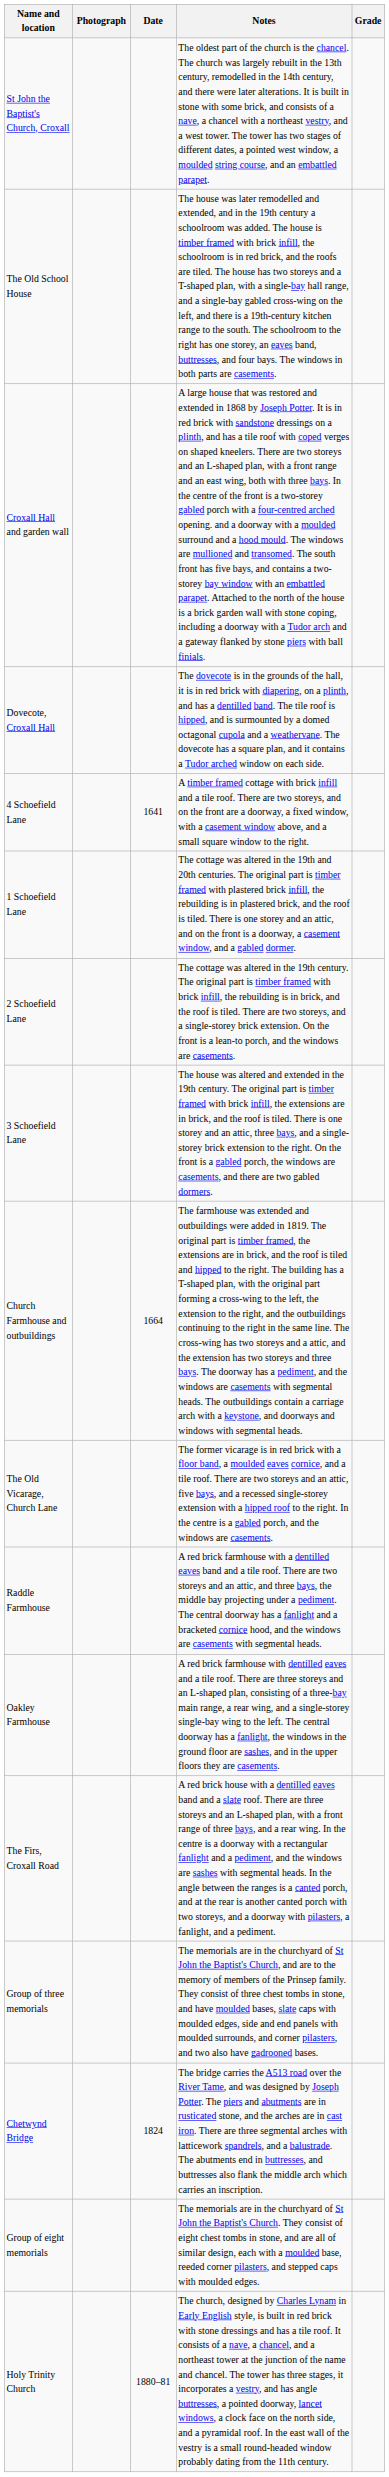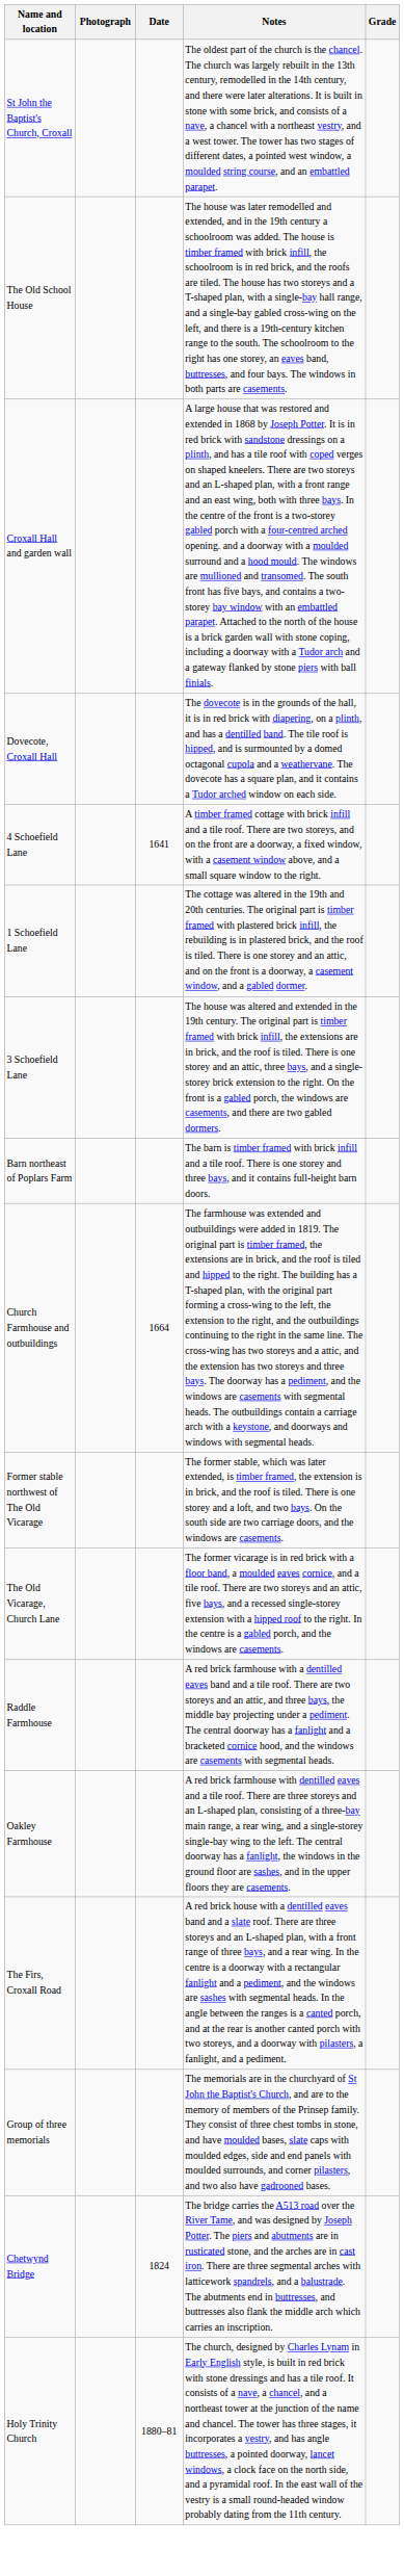- row: 2 Schoefield Lane | The cottage was altered in the 19th century. The original part is timber framed with brick infill, the rebuilding is in brick, and the roof is tiled. There are two storeys, and a single-storey brick extension. On the front is a lean-to porch, and the windows are casements.
+ row: Barn northeast of Poplars Farm | The barn is timber framed with brick infill and a tile roof. There is one storey and three bays, and it contains full-height barn doors.
+ row: Former stable northwest of The Old Vicarage | The former stable, which was later extended, is timber framed, the extension is in brick, and the roof is tiled. There is one storey and a loft, and two bays. On the south side are two carriage doors, and the windows are casements.
- row: Group of eight memorials | The memorials are in the churchyard of St John the Baptist's Church. They consist of eight chest tombs in stone, and are all of similar design, each with a moulded base, reeded corner pilasters, and stepped caps with moulded edges.
